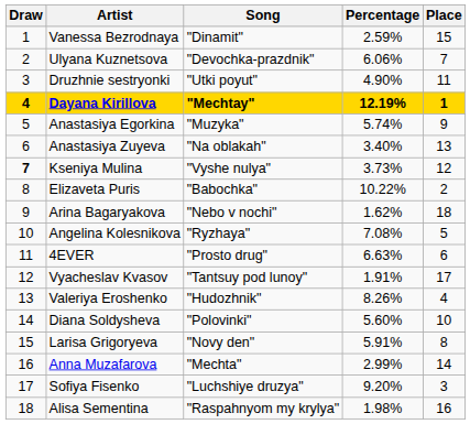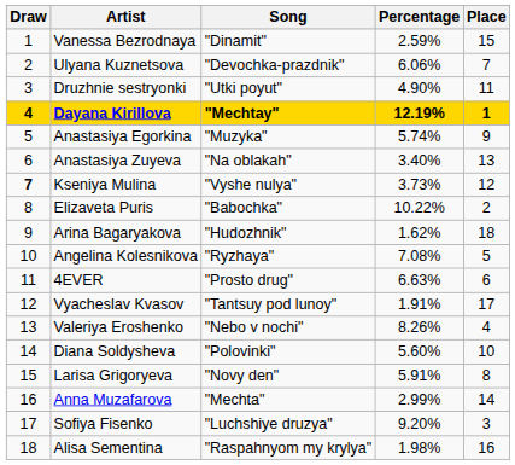Arina Bagaryakova | Song: "Nebo v nochi" -> "Hudozhnik"
Valeriya Eroshenko | Song: "Hudozhnik" -> "Nebo v nochi"
